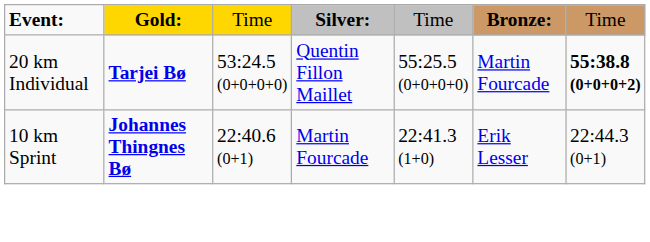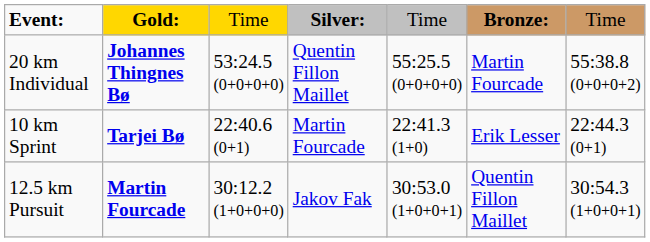20 km Individual | column 2: Tarjei Bø -> Johannes Thingnes Bø
20 km Individual | column 7: bold -> normal
10 km Sprint | column 2: Johannes Thingnes Bø -> Tarjei Bø
+ row: 12.5 km Pursuit | Martin Fourcade | 30:12.2 (1+0+0+0) | Jakov Fak | 30:53.0 (1+0+0+1) | Quentin Fillon Maillet | 30:54.3 (1+0+0+1)
